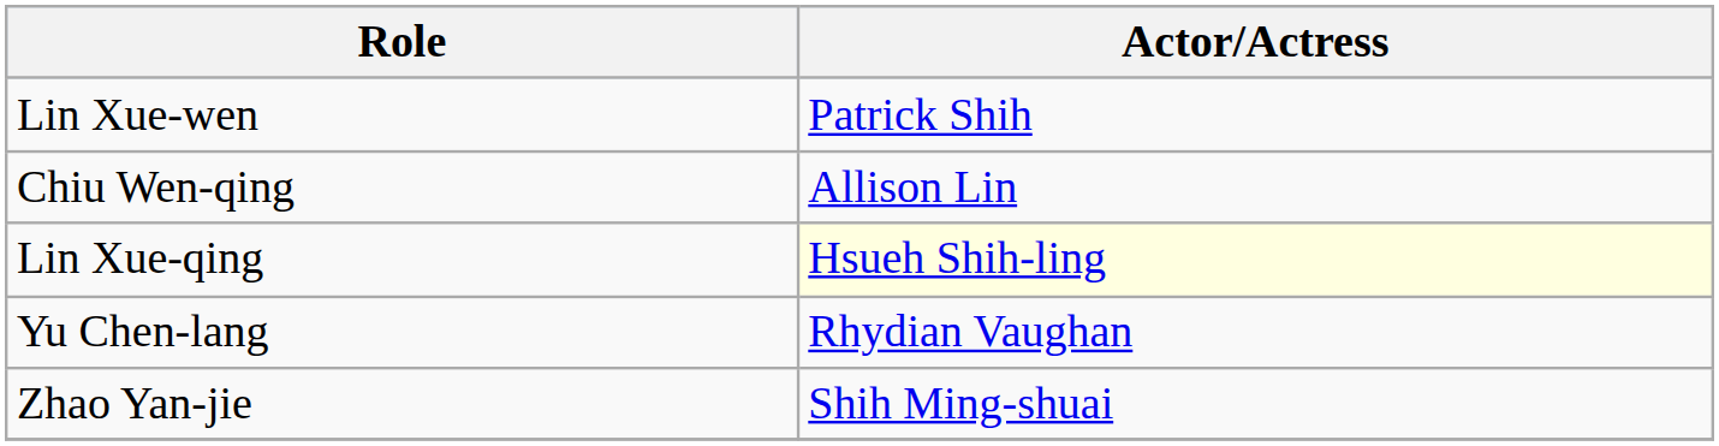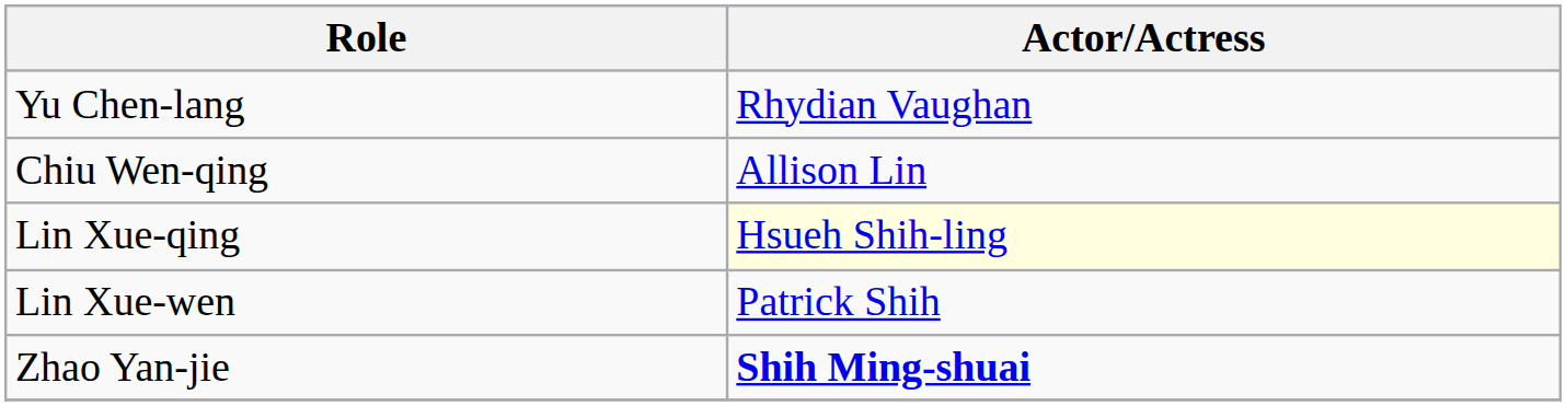rows swapped: Yu Chen-lang <-> Lin Xue-wen
Zhao Yan-jie | Actor/Actress: normal -> bold
